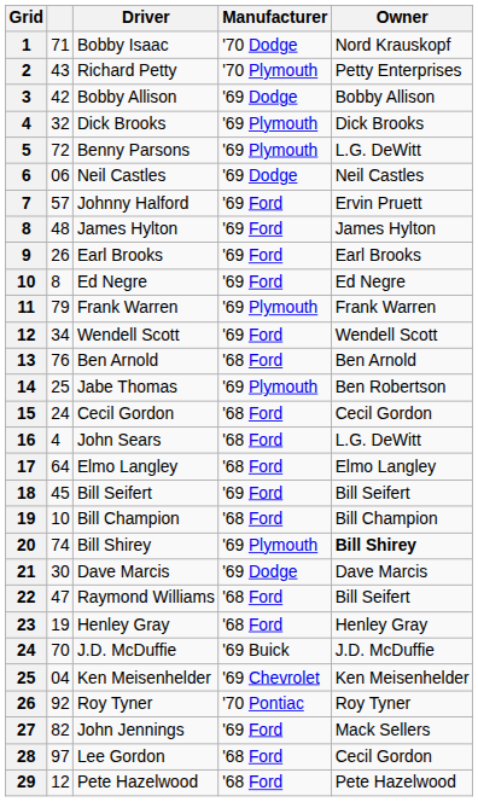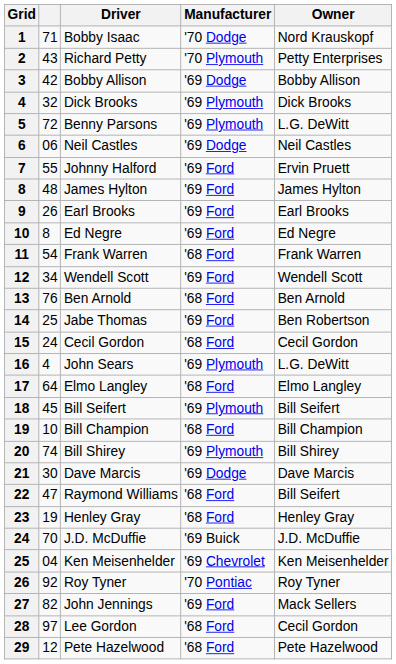7 | column 2: 57 -> 55
11 | column 2: 79 -> 54
11 | Manufacturer: '69 Plymouth -> '68 Ford
14 | Manufacturer: '69 Plymouth -> '69 Ford
16 | Manufacturer: '68 Ford -> '69 Plymouth
18 | Manufacturer: '69 Ford -> '69 Plymouth
20 | Owner: bold -> normal
